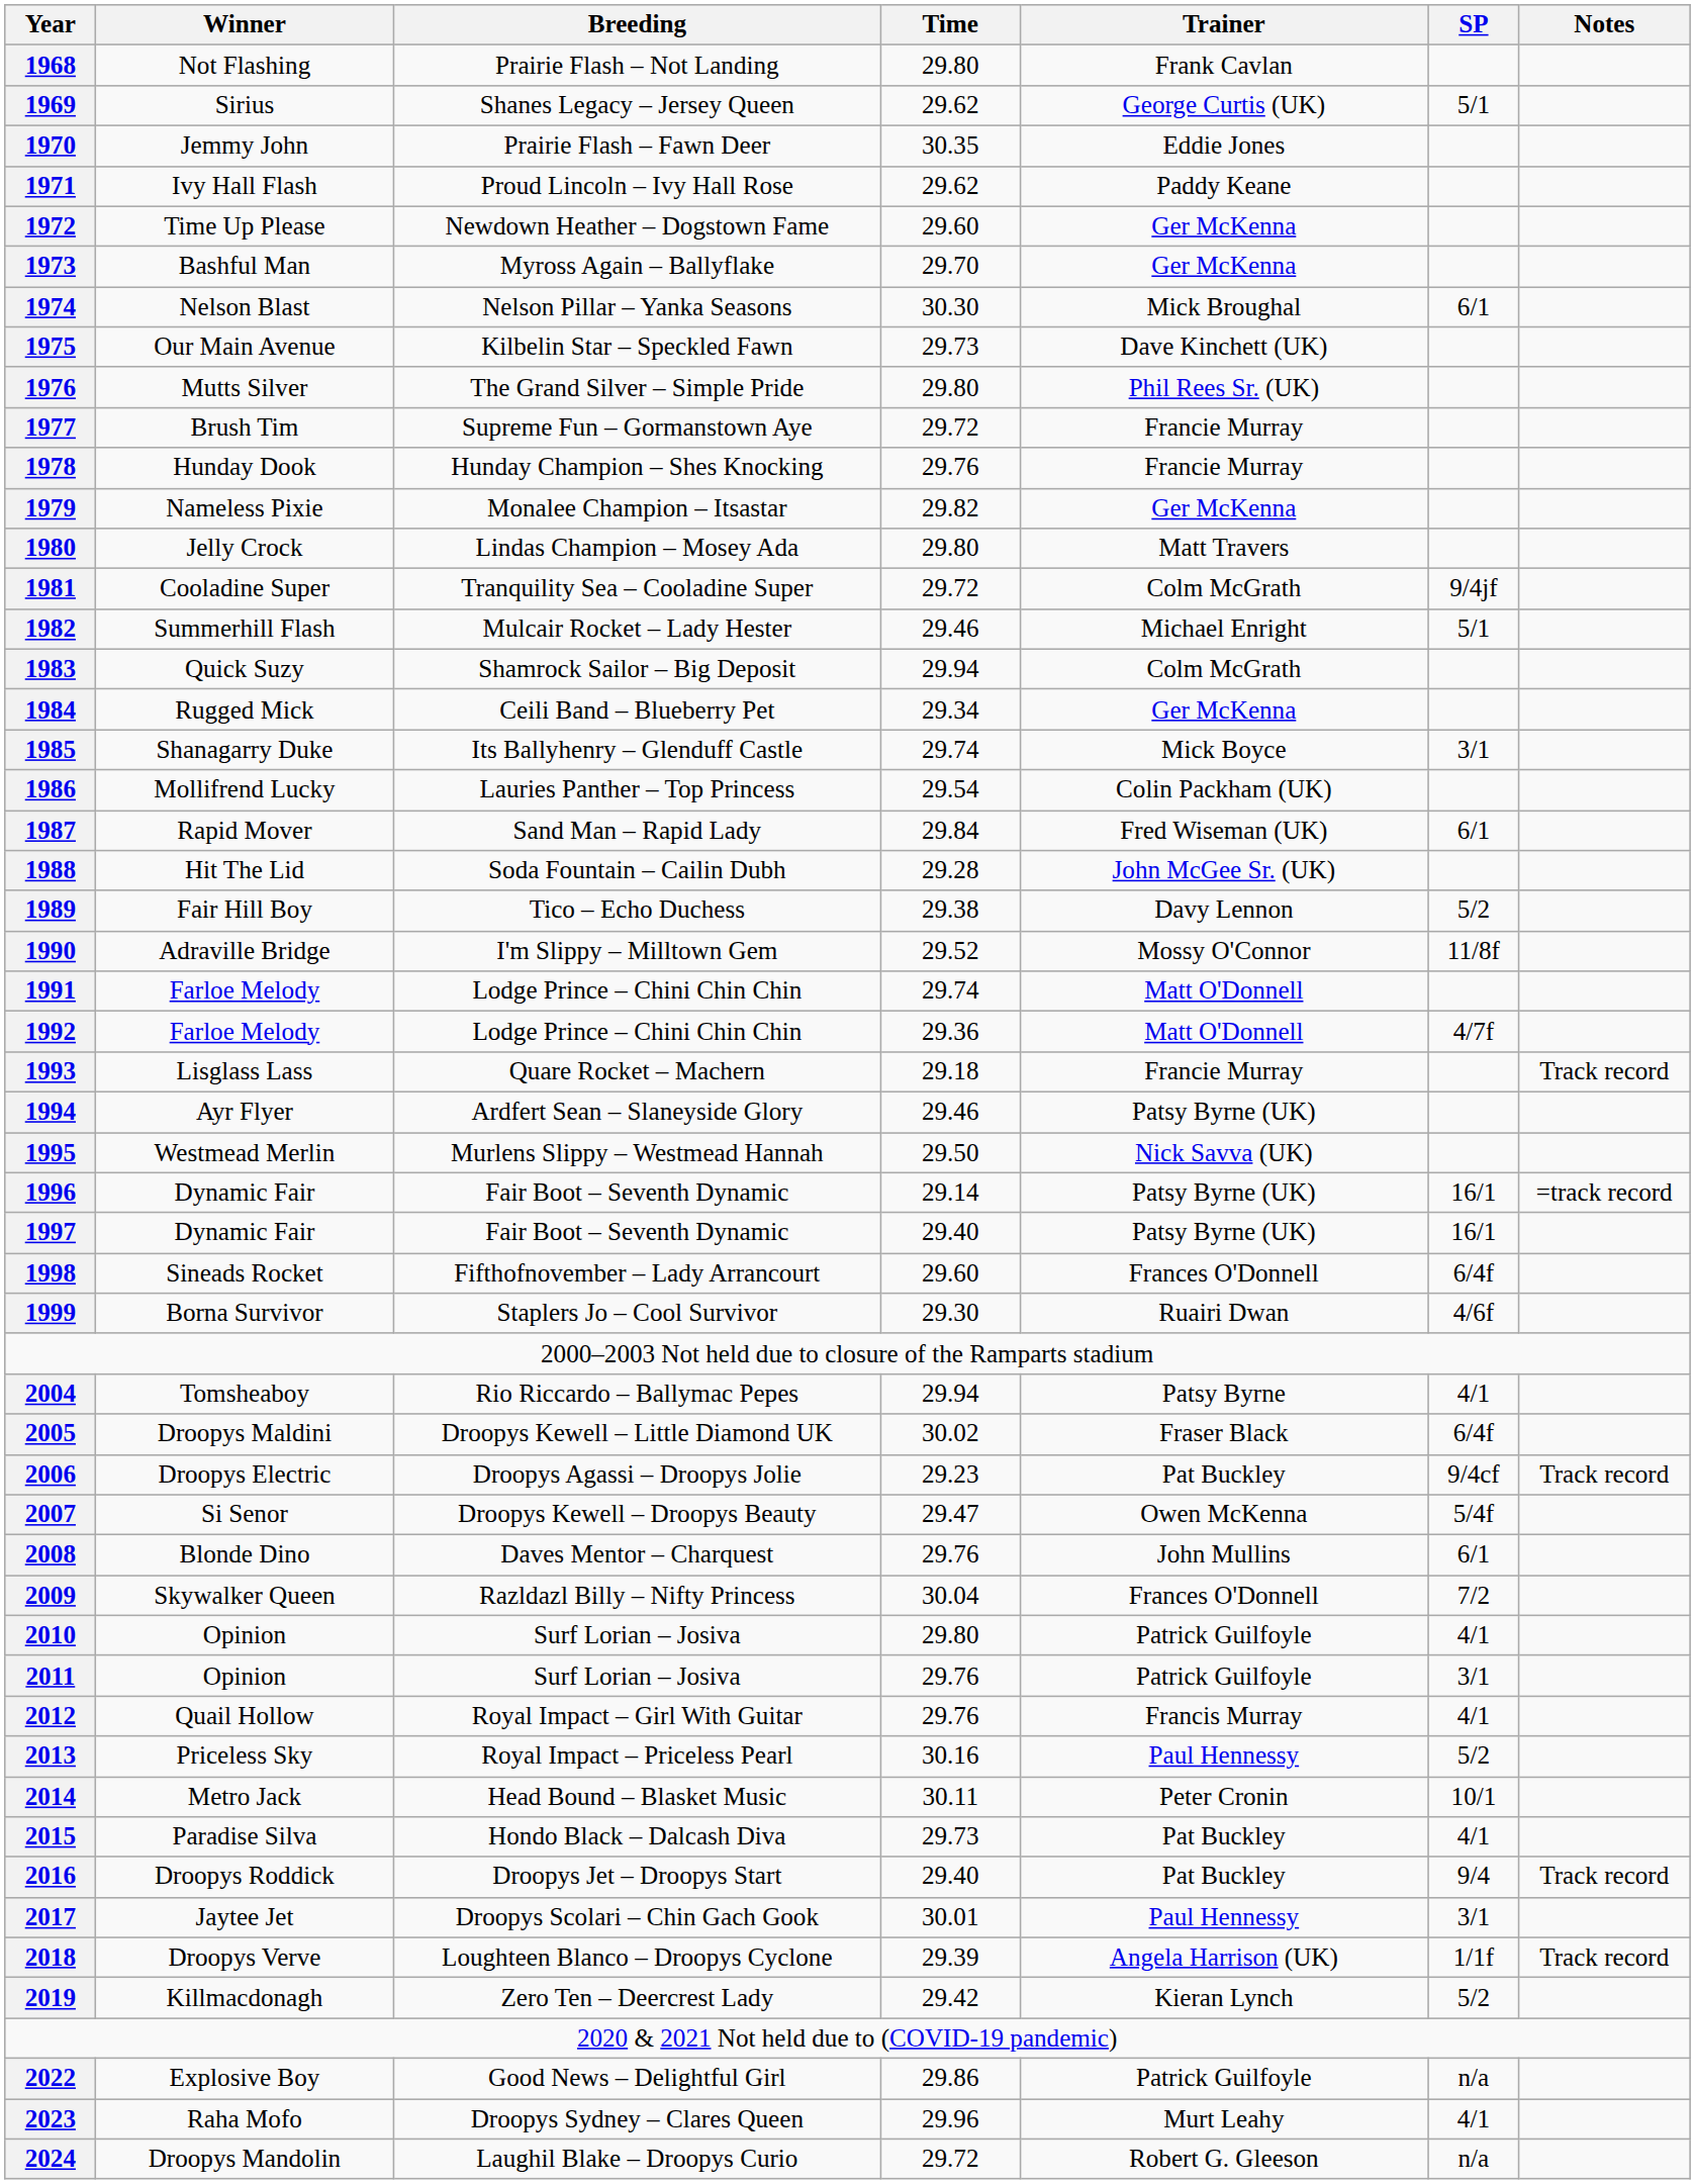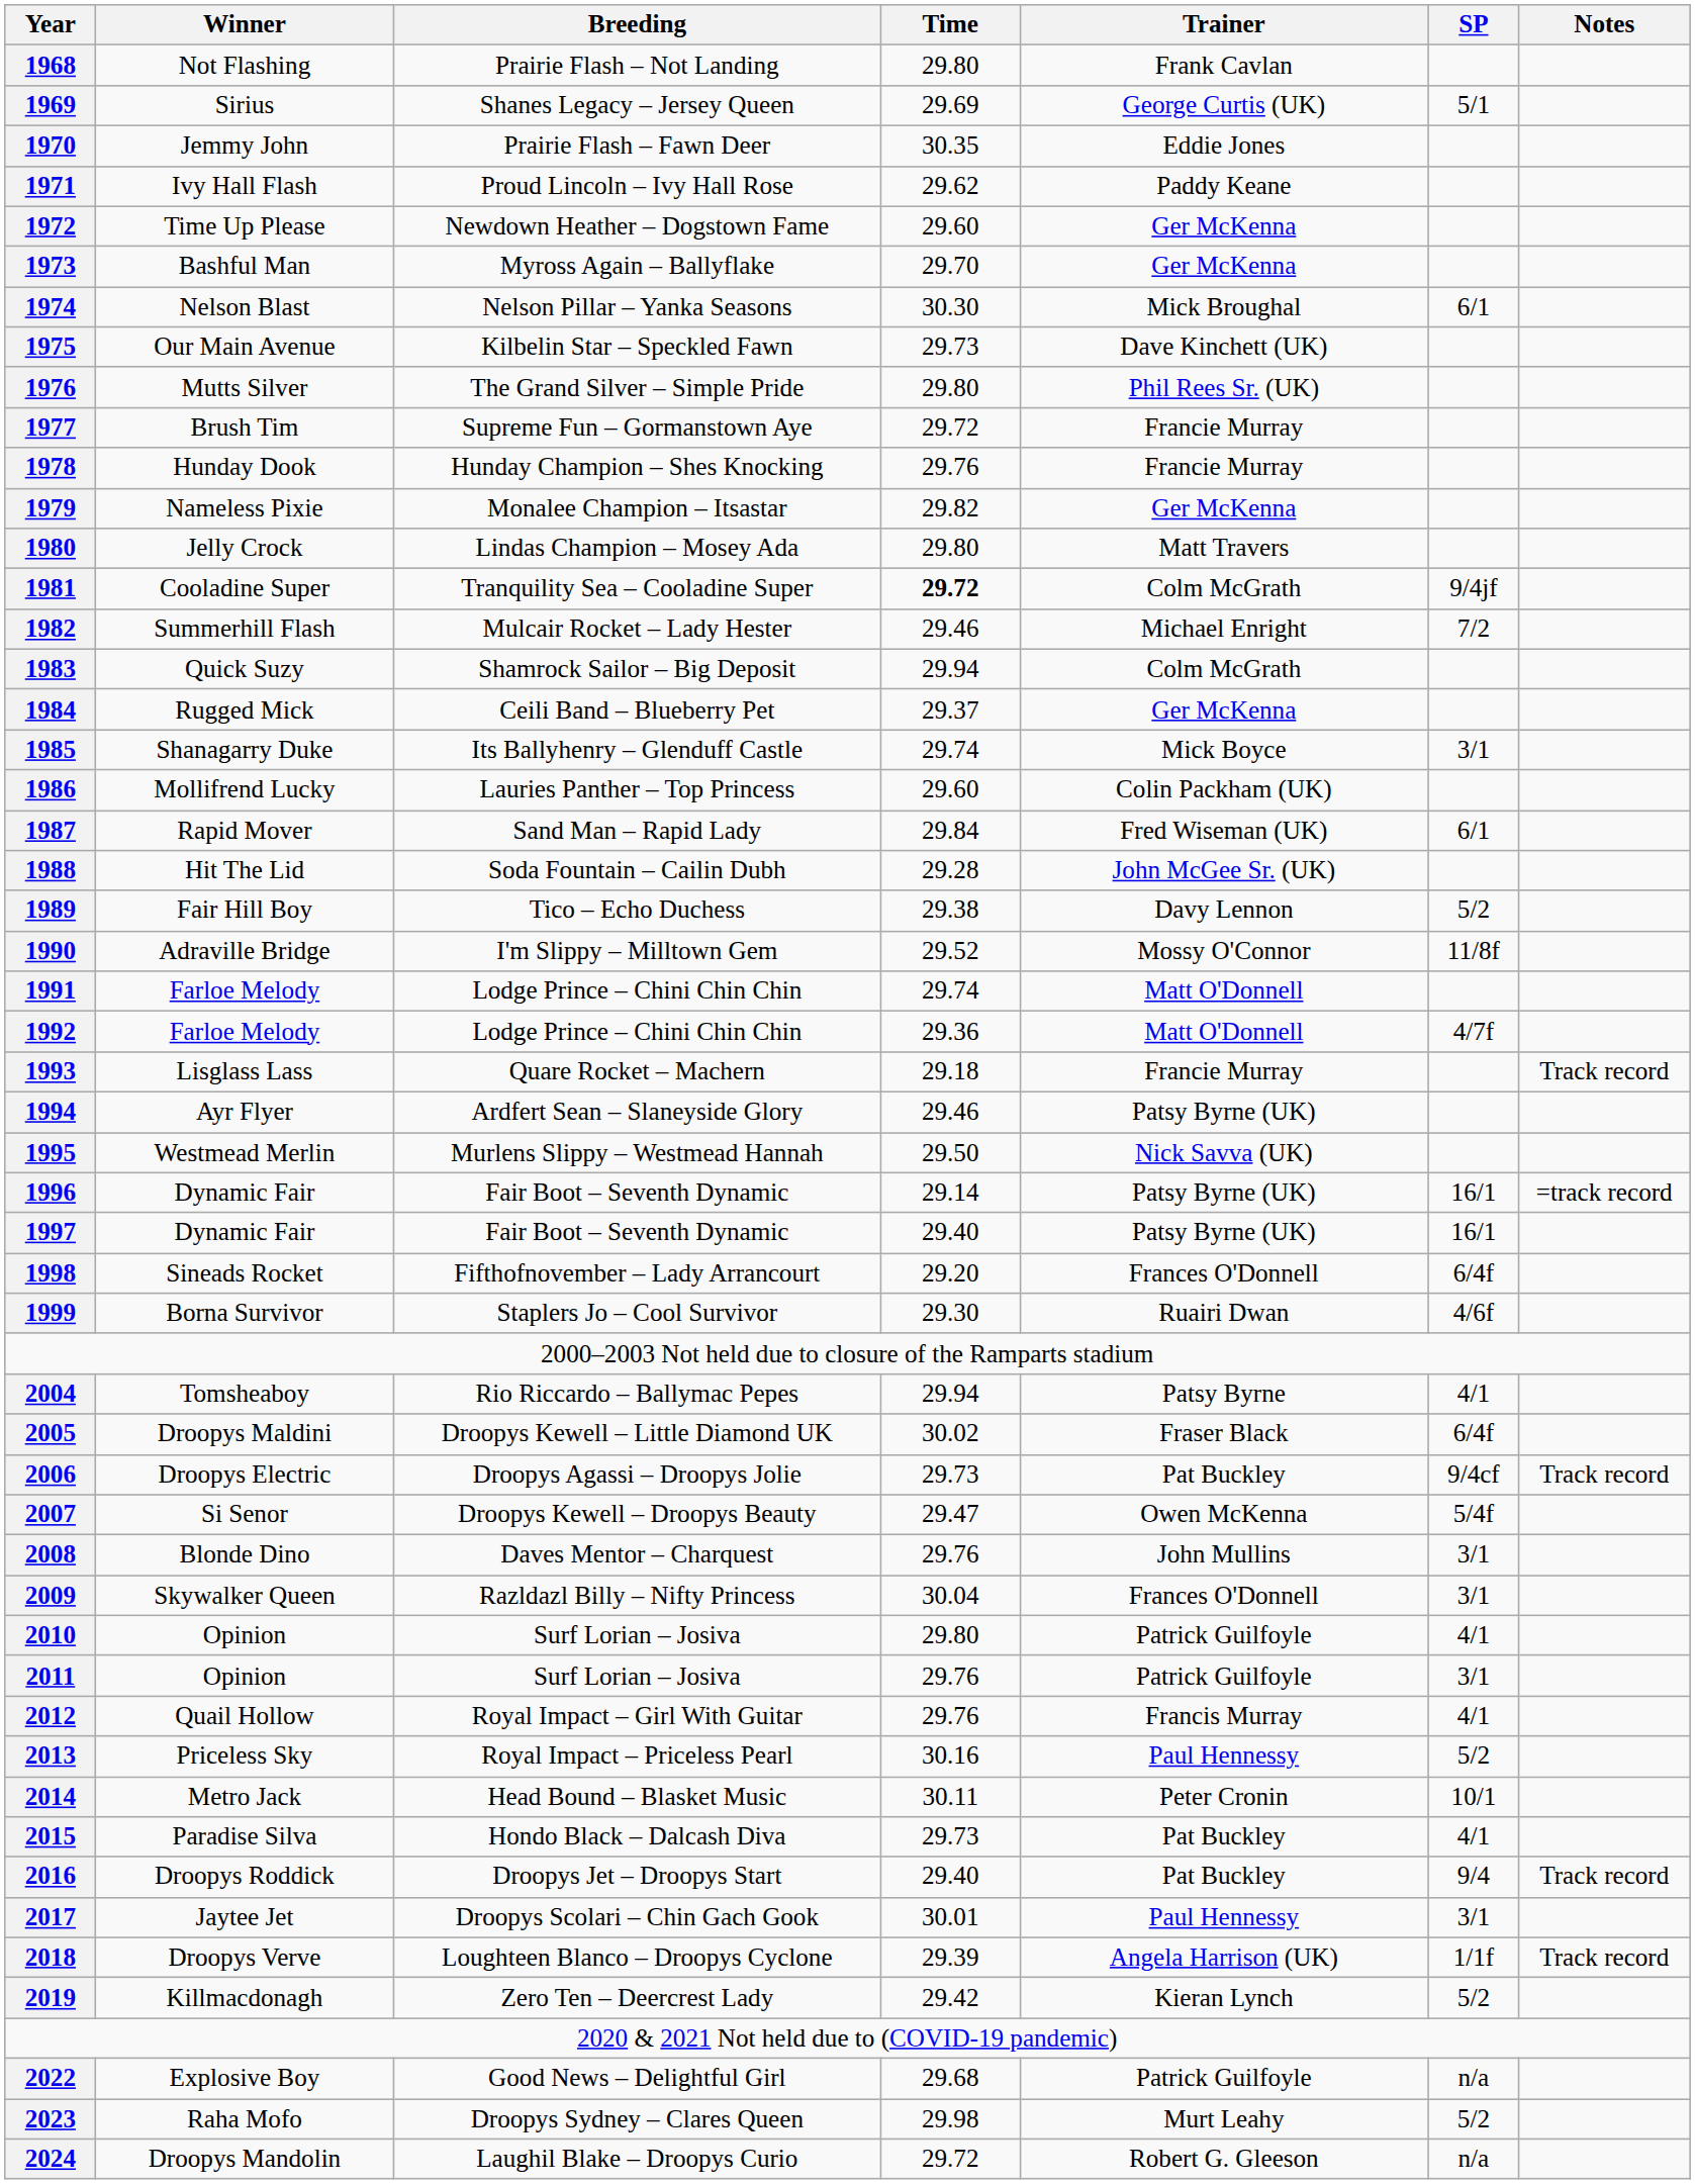1969 | Time: 29.62 -> 29.69
1981 | Time: normal -> bold
1982 | SP: 5/1 -> 7/2
1984 | Time: 29.34 -> 29.37
1986 | Time: 29.54 -> 29.60
1998 | Time: 29.60 -> 29.20
2006 | Time: 29.23 -> 29.73
2008 | SP: 6/1 -> 3/1
2009 | SP: 7/2 -> 3/1
2022 | Time: 29.86 -> 29.68
2023 | Time: 29.96 -> 29.98
2023 | SP: 4/1 -> 5/2
